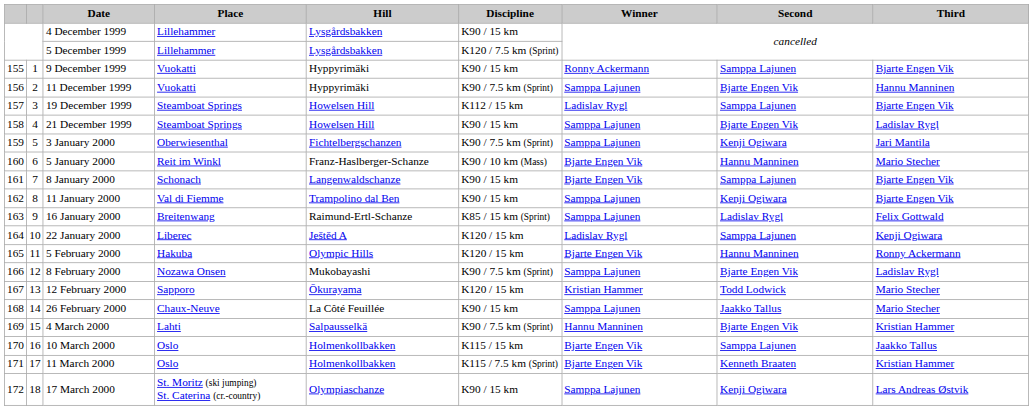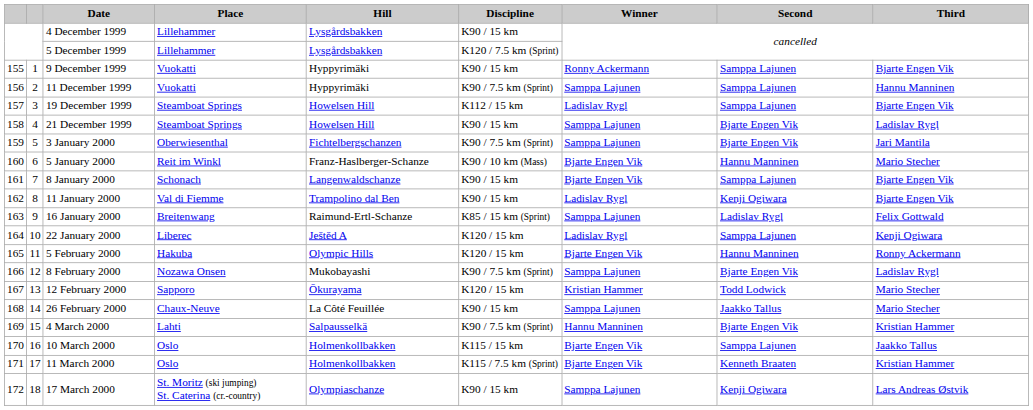11 December 1999 | Second: Bjarte Engen Vik -> Samppa Lajunen
3 January 2000 | Second: Kenji Ogiwara -> Bjarte Engen Vik
11 January 2000 | Winner: Samppa Lajunen -> Ladislav Rygl
